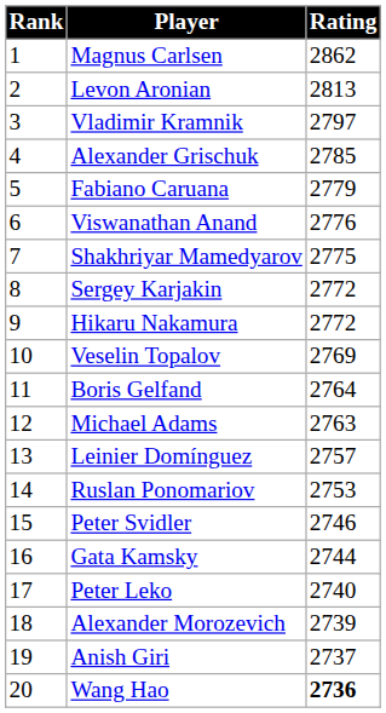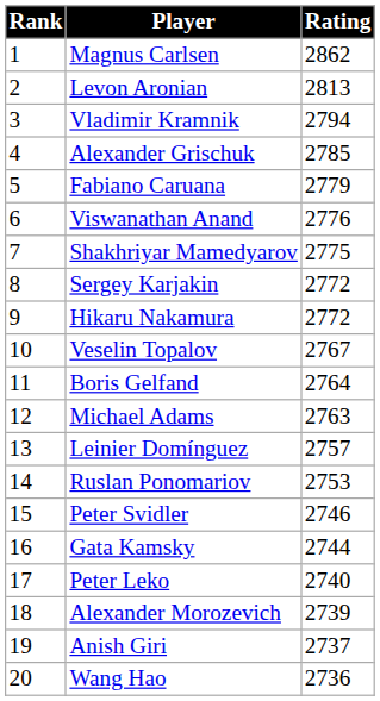Vladimir Kramnik | Rating: 2797 -> 2794
Veselin Topalov | Rating: 2769 -> 2767
Wang Hao | Rating: bold -> normal
